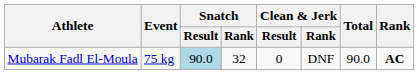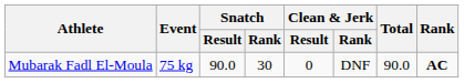Mubarak Fadl El-Moula | Snatch / Result: lightblue background -> no background
Mubarak Fadl El-Moula | Snatch / Rank: 32 -> 30
